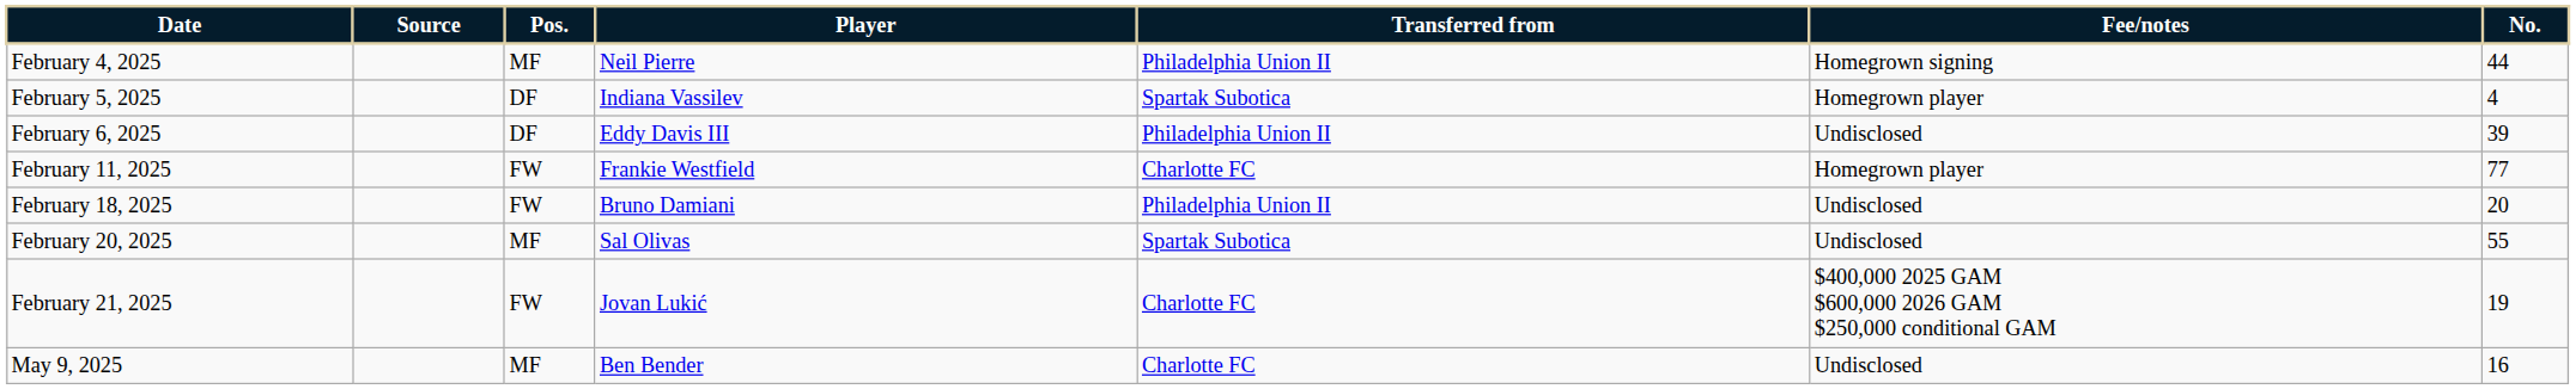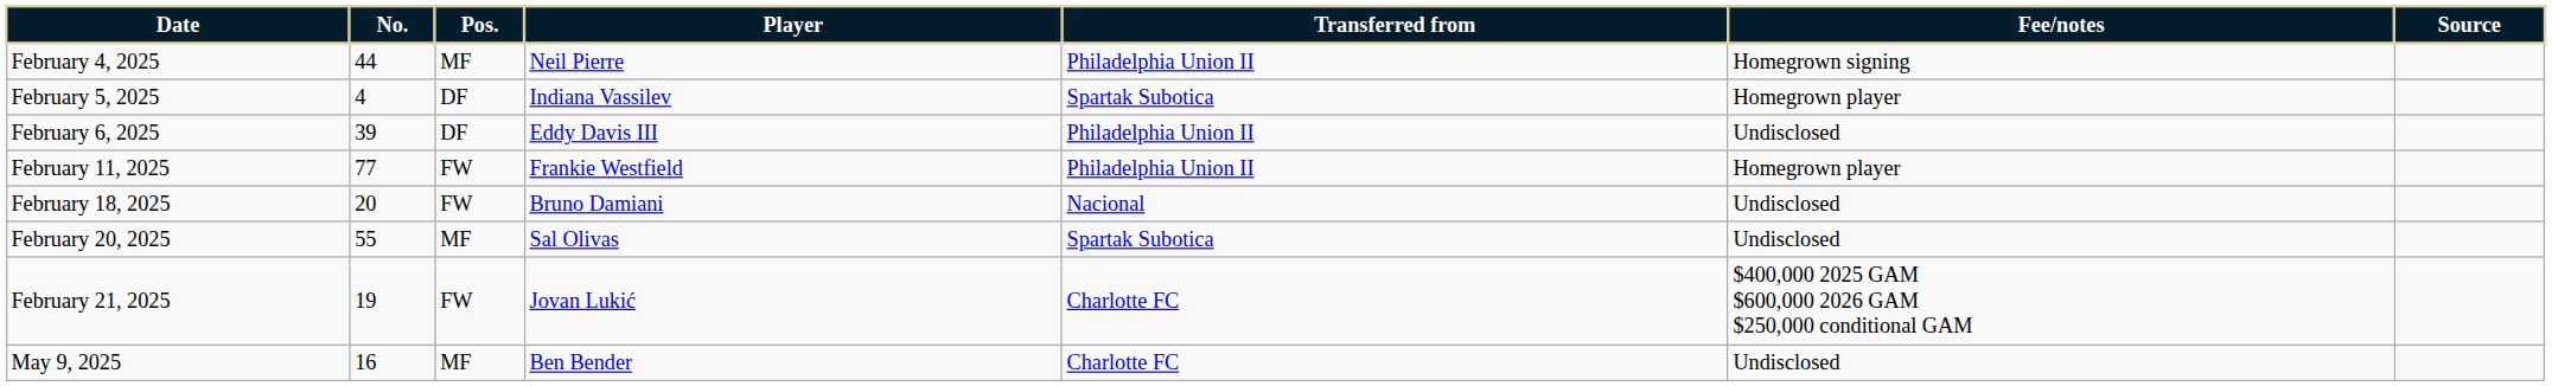columns swapped: No. <-> Source
February 11, 2025 | Transferred from: Charlotte FC -> Philadelphia Union II
February 18, 2025 | Transferred from: Philadelphia Union II -> Nacional
